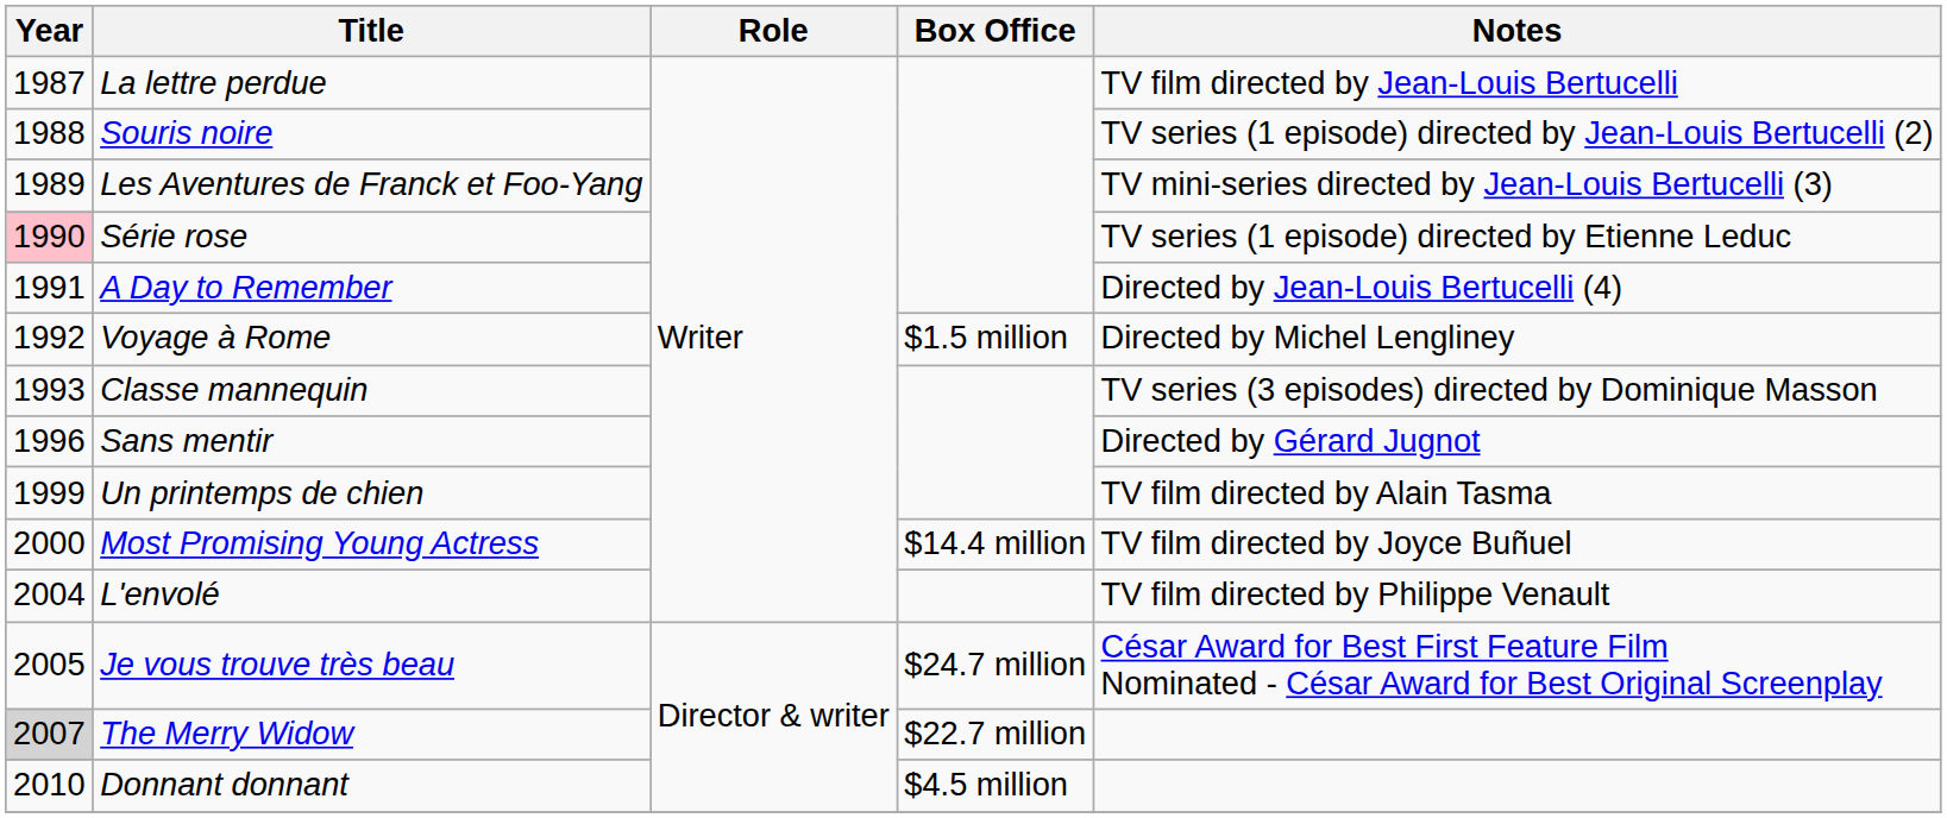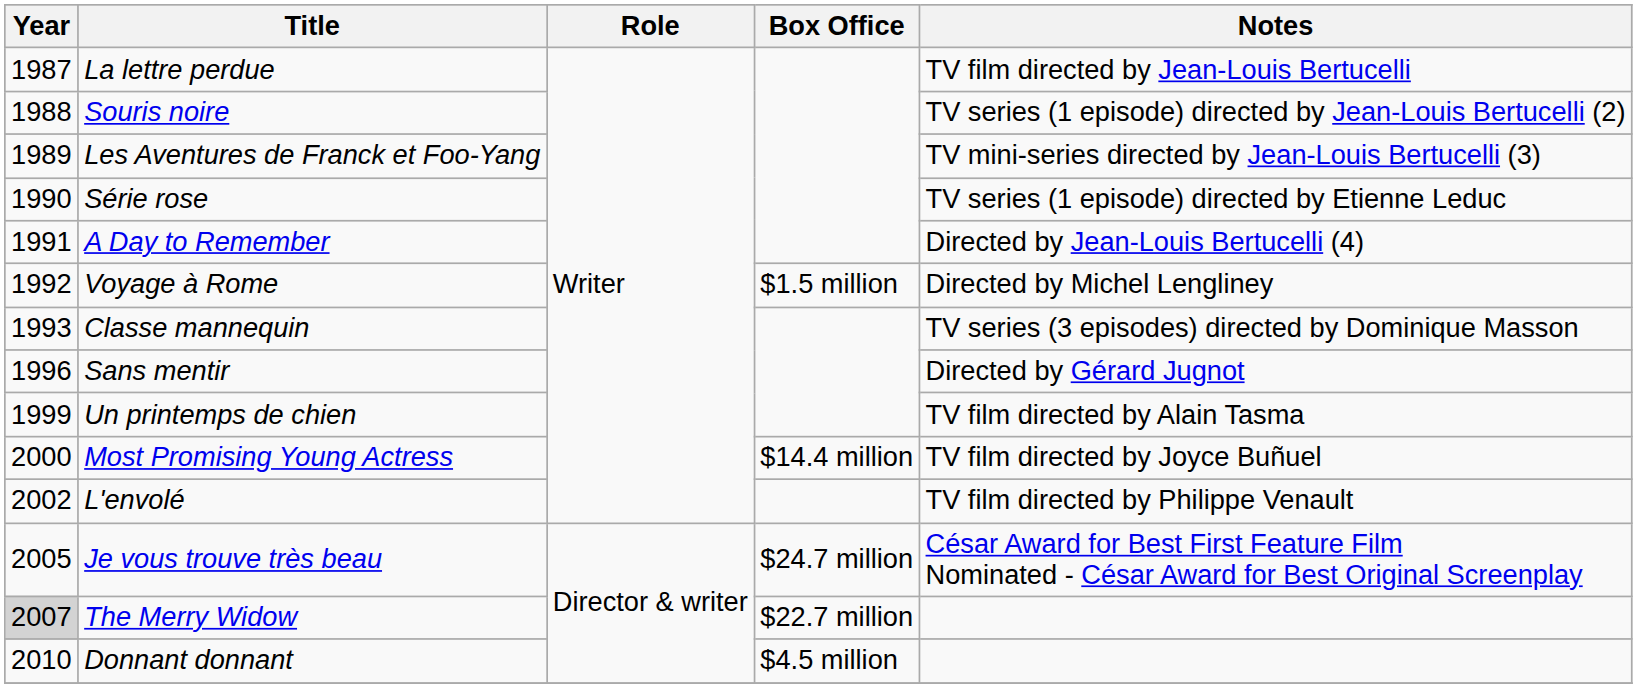Série rose | Year: pink background -> no background
L'envolé | Year: 2004 -> 2002
